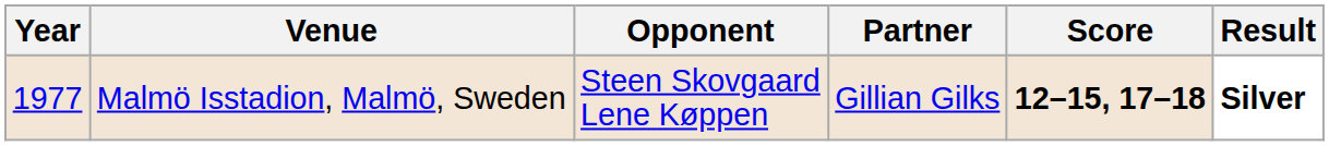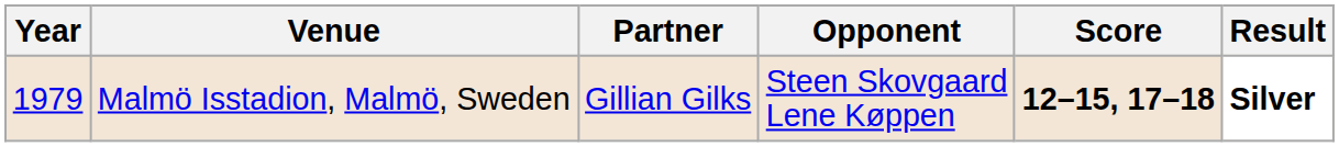columns swapped: Partner <-> Opponent
Malmö Isstadion, Malmö, Sweden | Year: 1977 -> 1979
